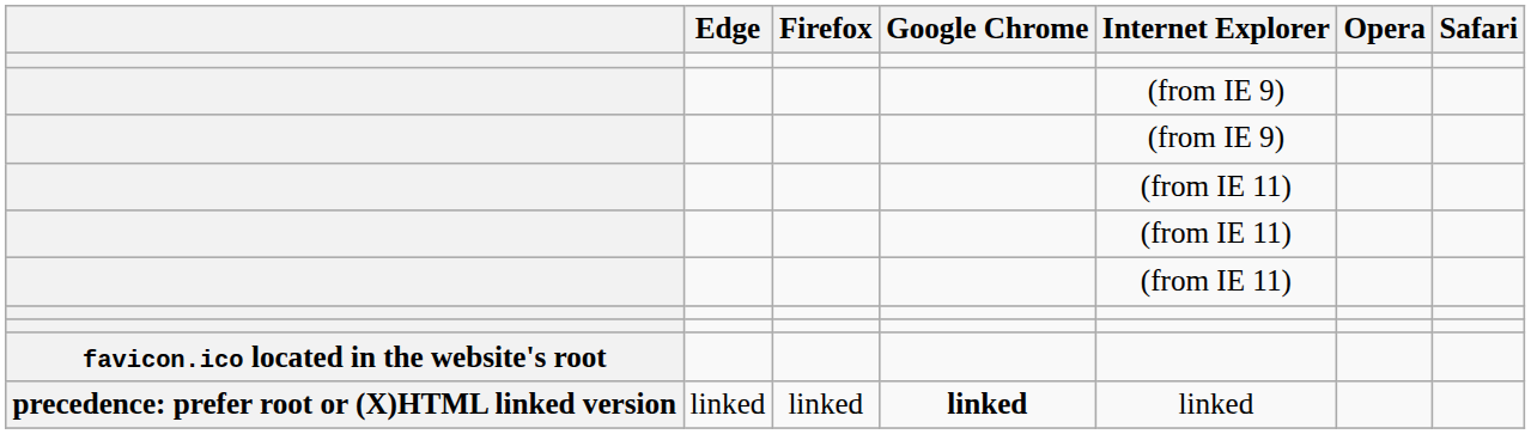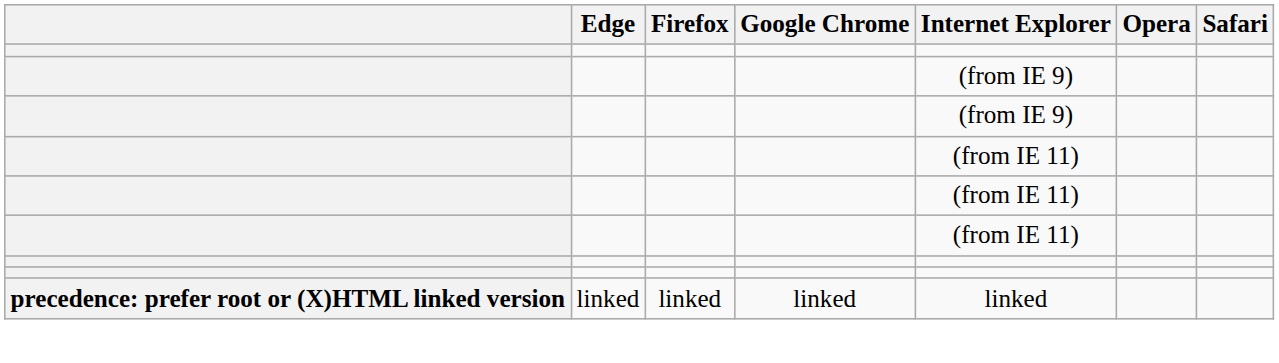- row: favicon.ico located in the website's root
precedence: prefer root or (X)HTML linked version | Google Chrome: bold -> normal
